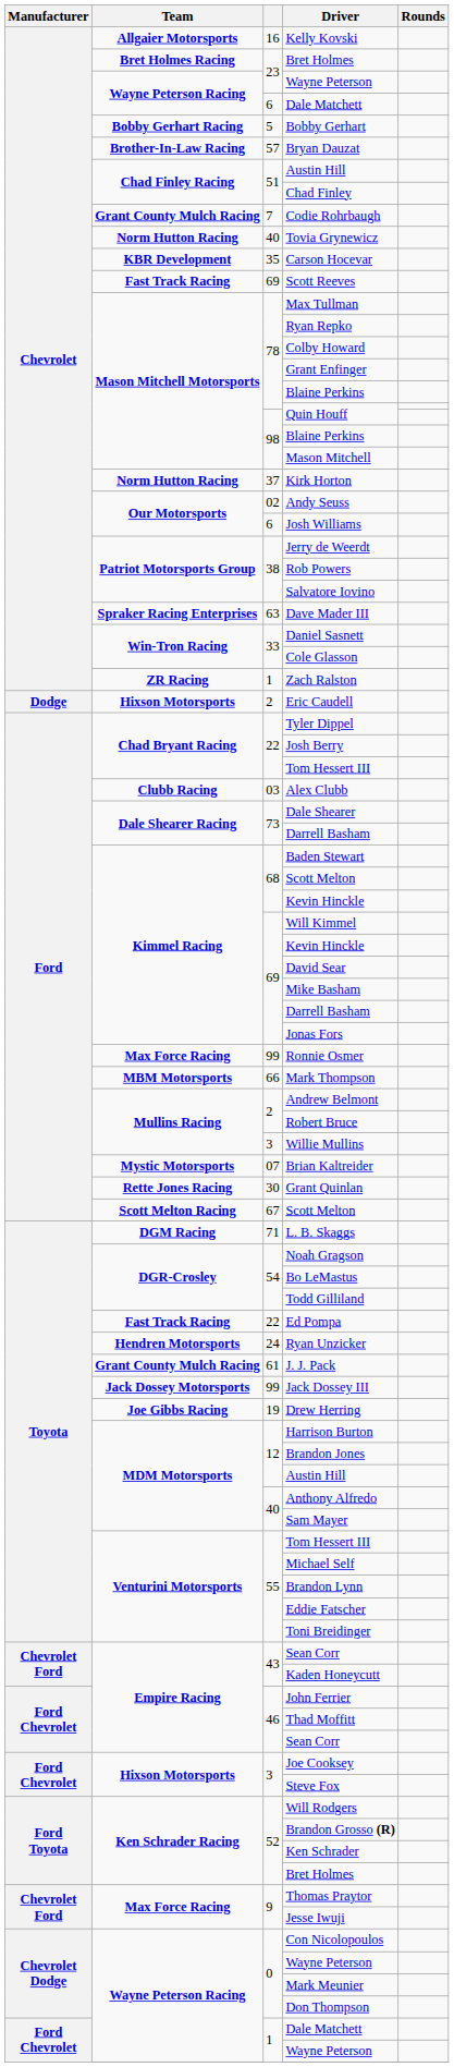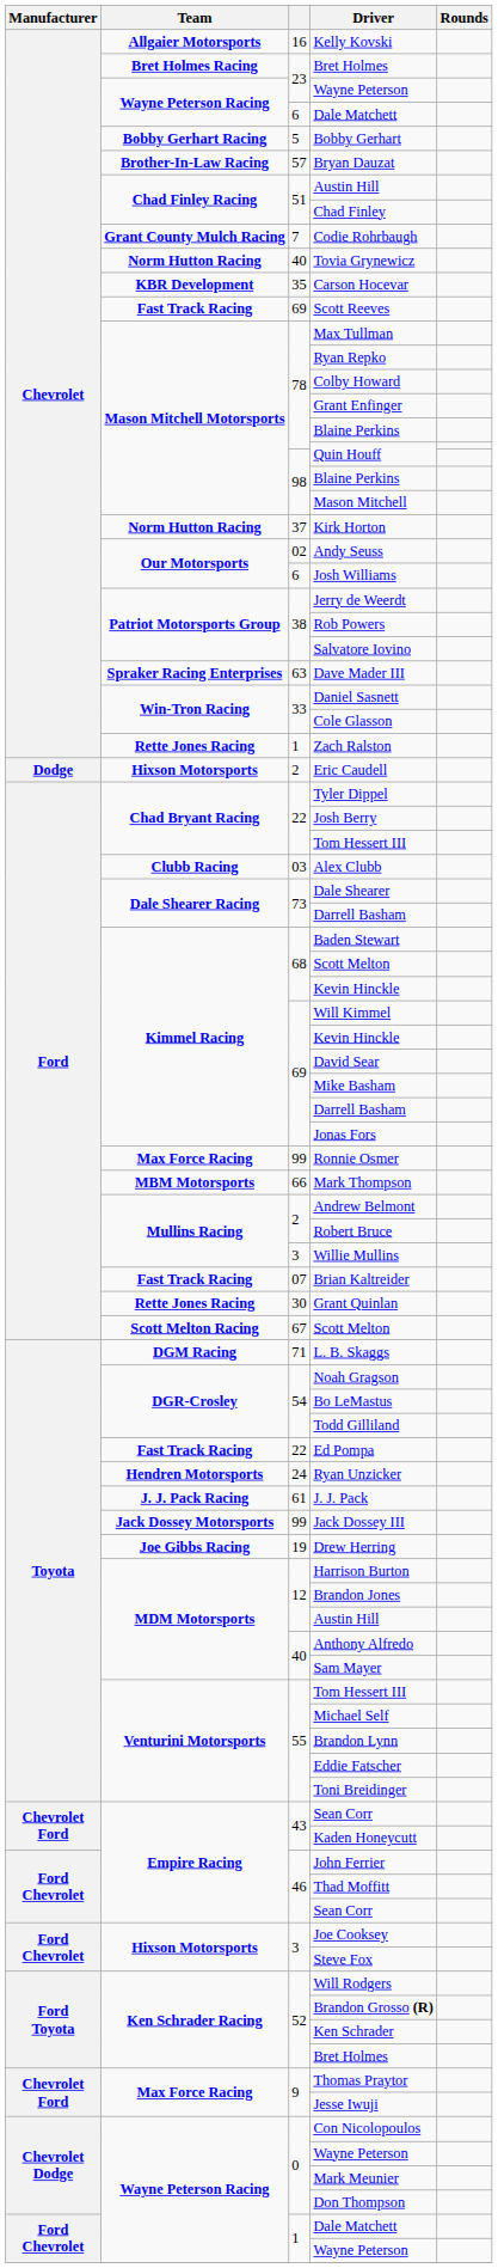Zach Ralston | Team: ZR Racing -> Rette Jones Racing
Brian Kaltreider | Team: Mystic Motorsports -> Fast Track Racing
J. J. Pack | Team: Grant County Mulch Racing -> J. J. Pack Racing
